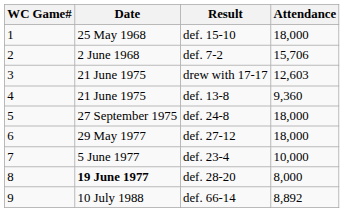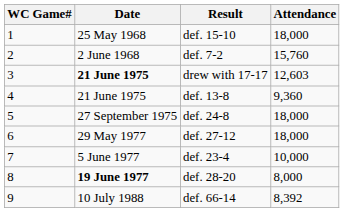def. 7-2 | Attendance: 15,706 -> 15,760
drew with 17-17 | Date: normal -> bold
def. 66-14 | Attendance: 8,892 -> 8,392
